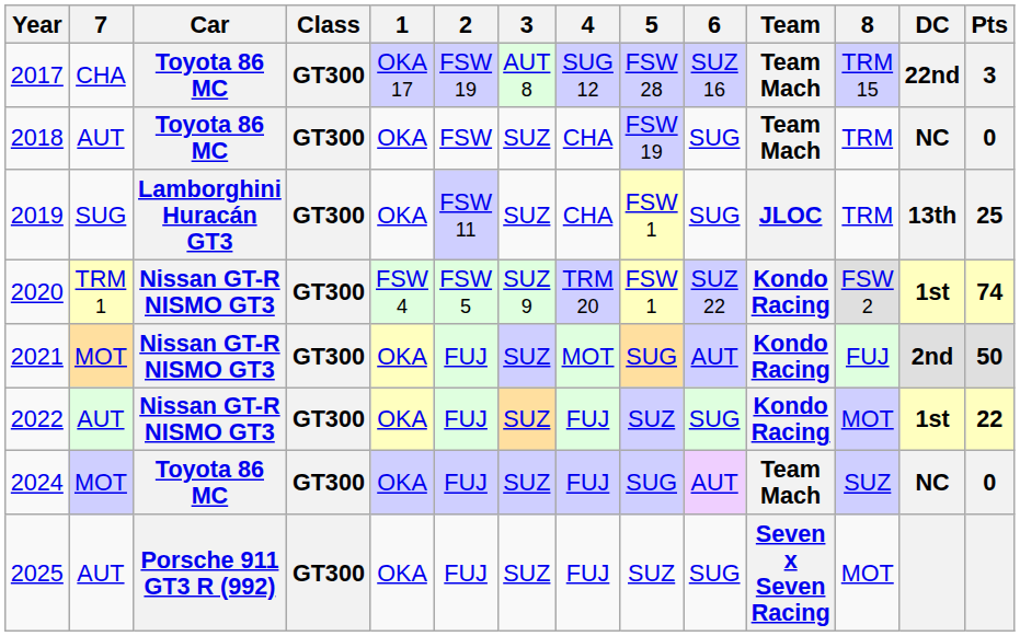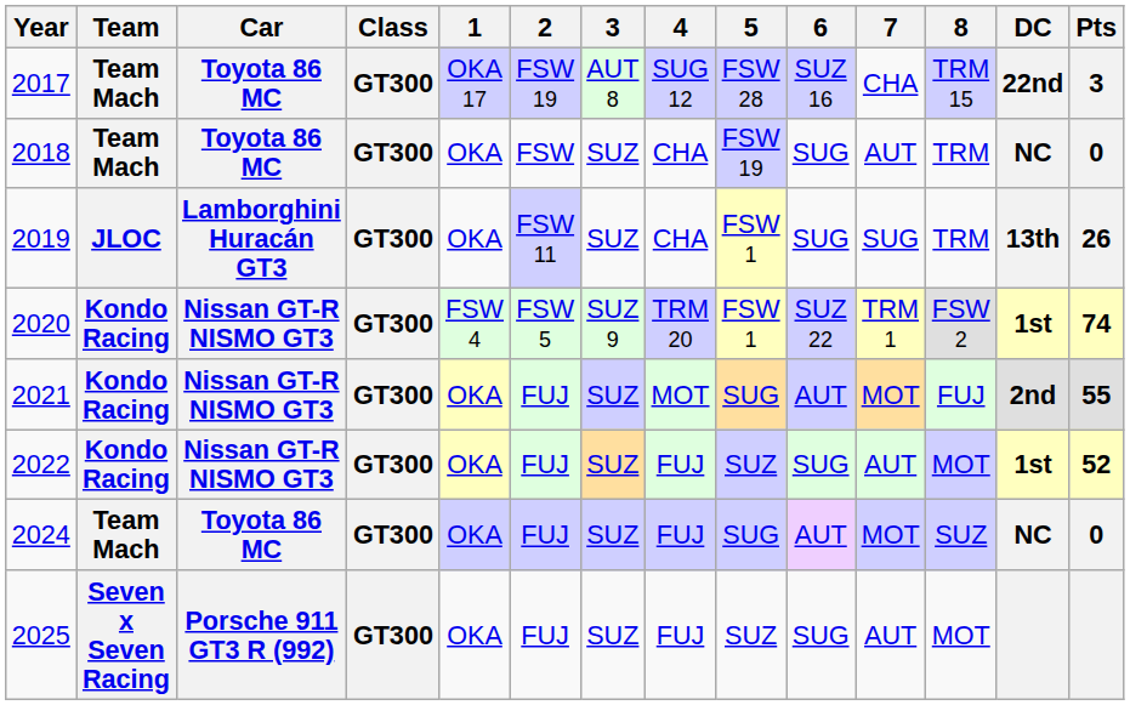columns swapped: Team <-> 7
2019 | Pts: 25 -> 26
2021 | Pts: 50 -> 55
2022 | Pts: 22 -> 52
